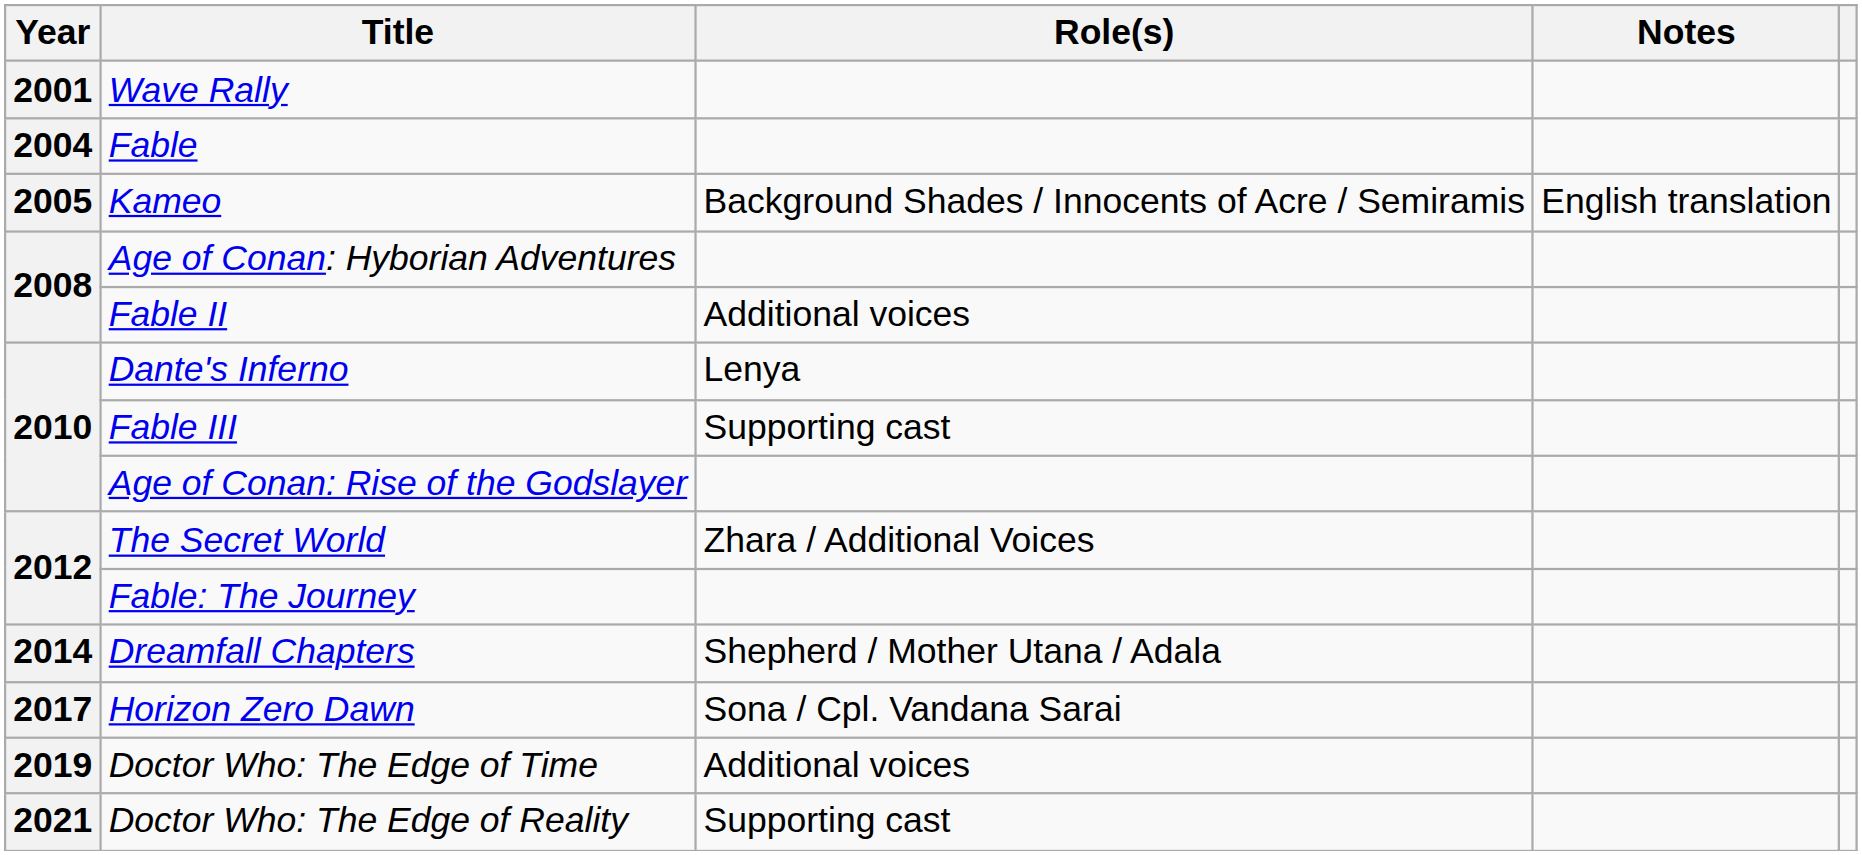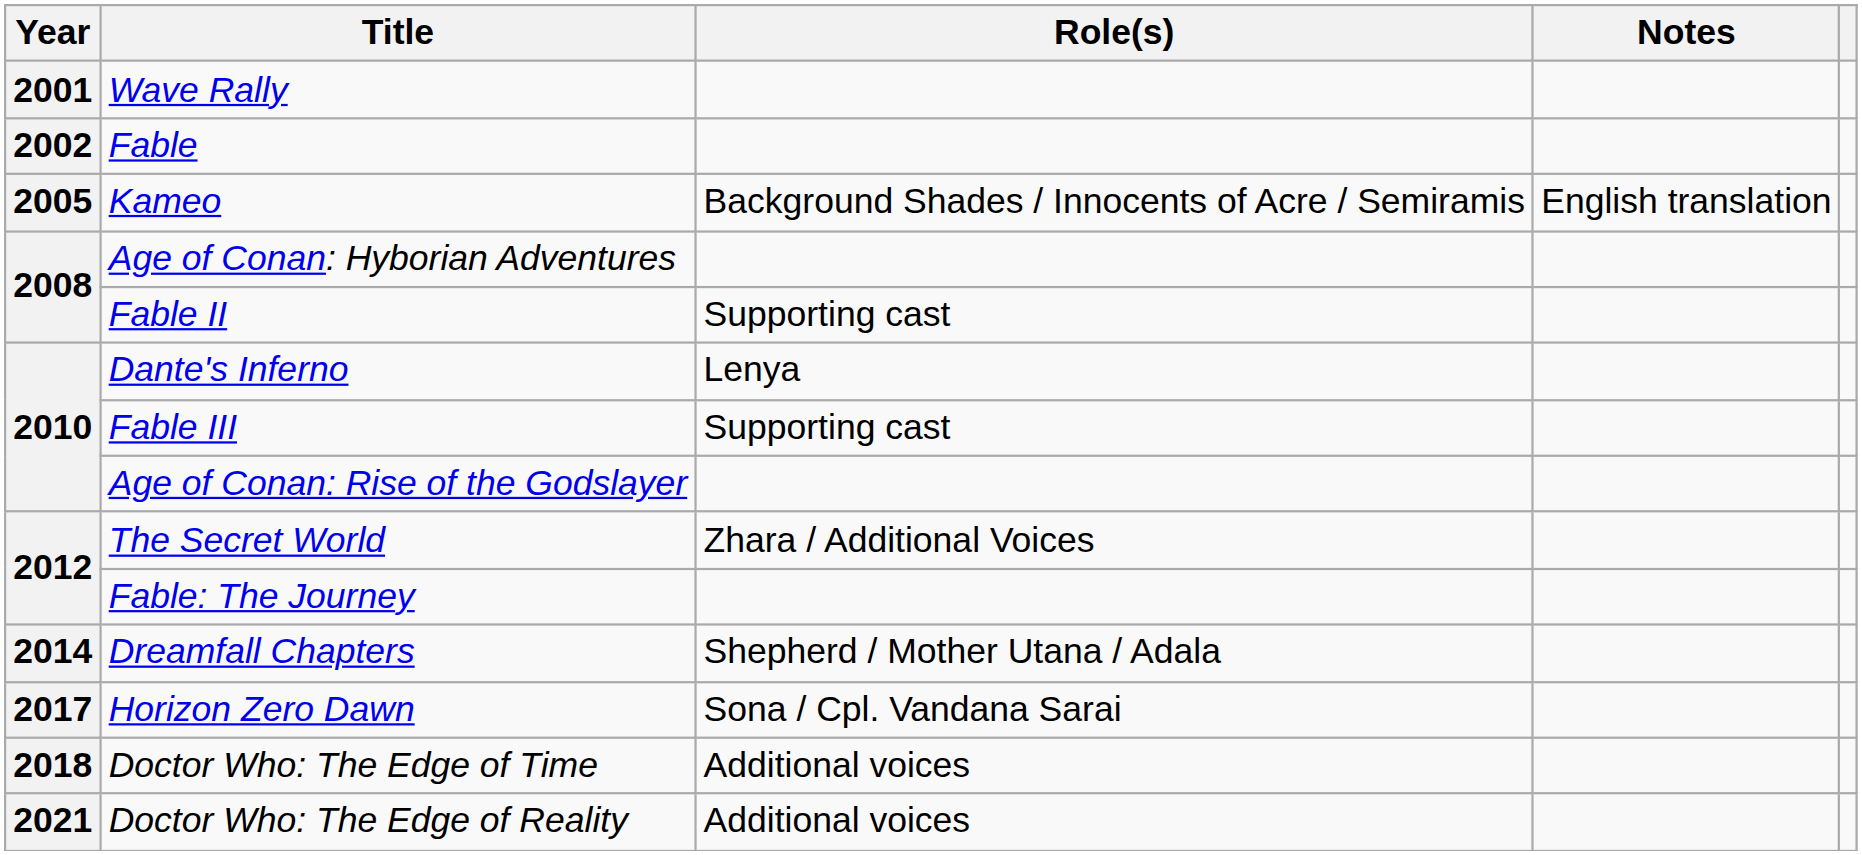Fable | Year: 2004 -> 2002
Fable II | Role(s): Additional voices -> Supporting cast
Doctor Who: The Edge of Time | Year: 2019 -> 2018
Doctor Who: The Edge of Reality | Role(s): Supporting cast -> Additional voices
